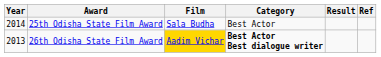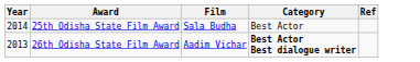- column: Result
26th Odisha State Film Award | Film: gold background -> no background
